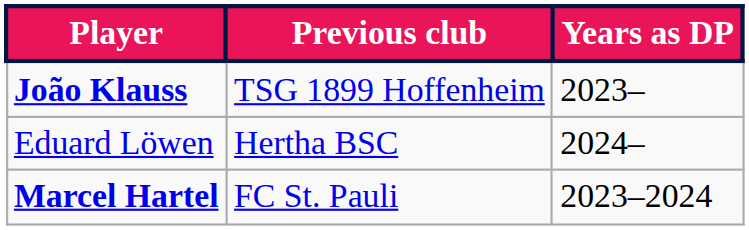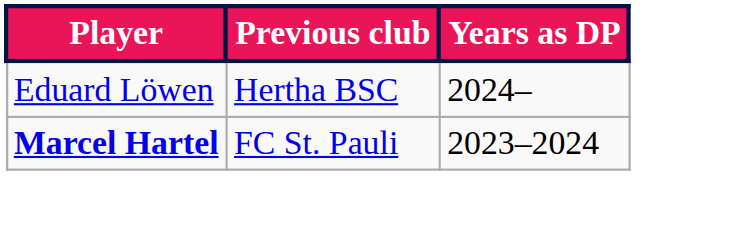- row: João Klauss | TSG 1899 Hoffenheim | 2023–
